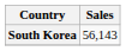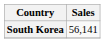South Korea | Sales: 56,143 -> 56,141
